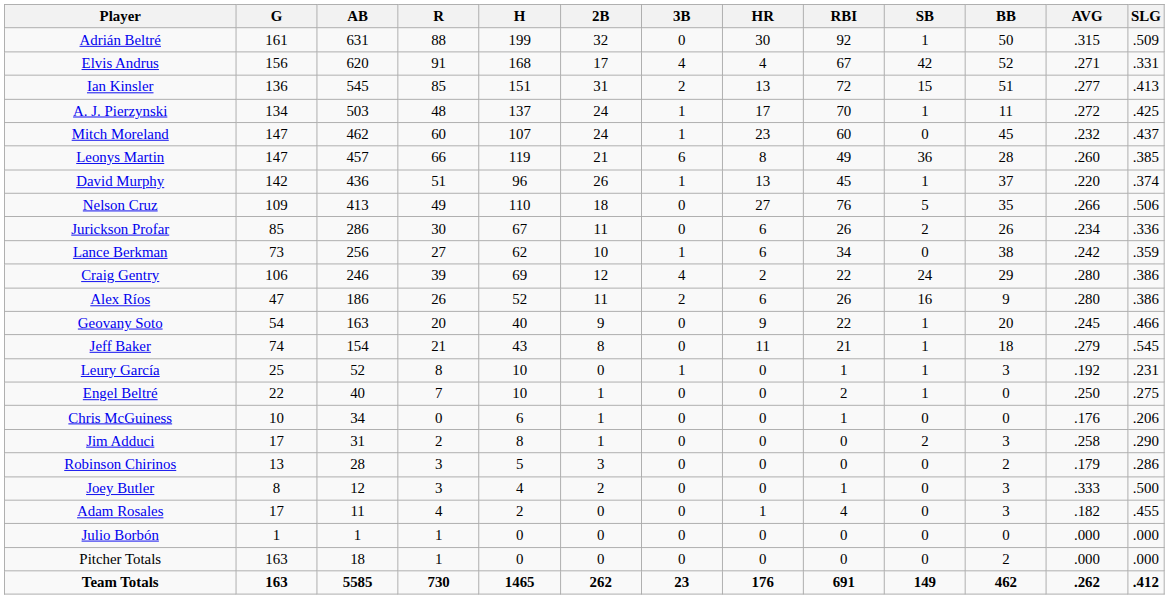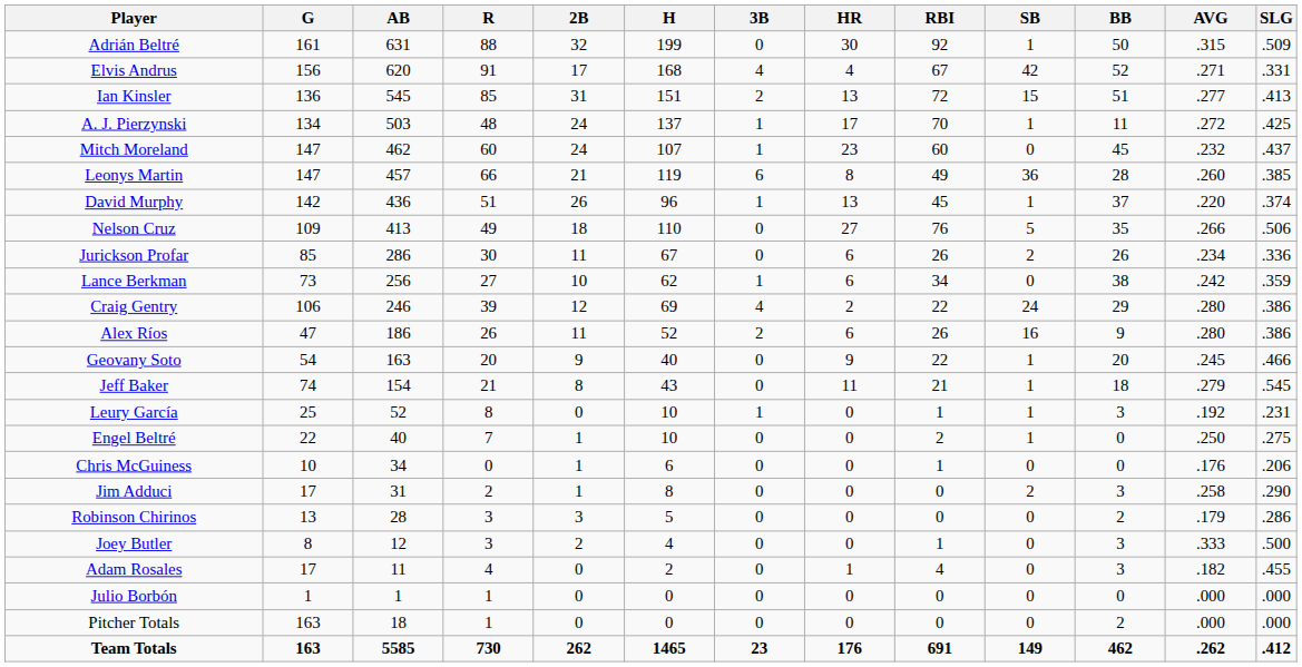columns swapped: H <-> 2B
